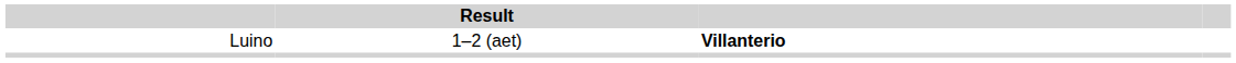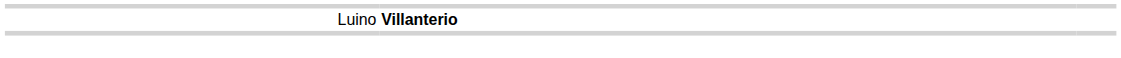- column: Result | 1–2 (aet)
